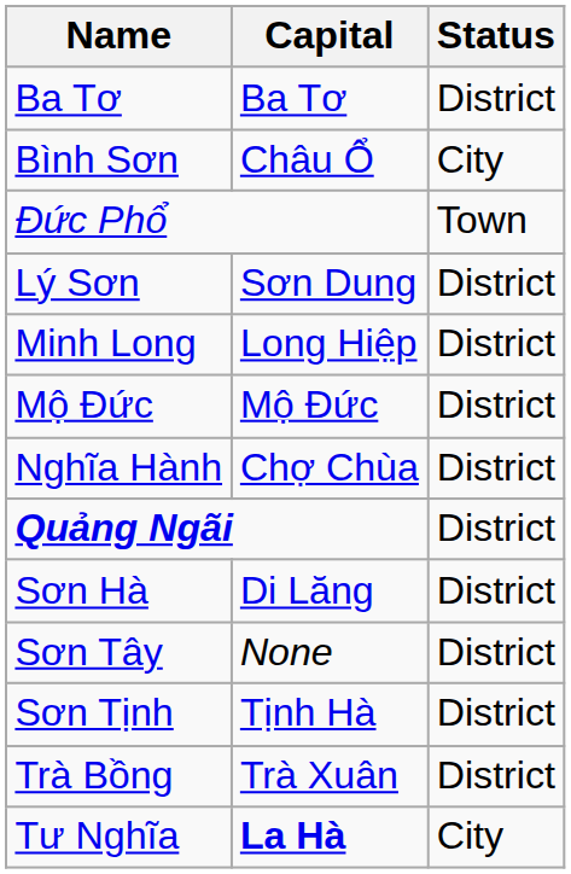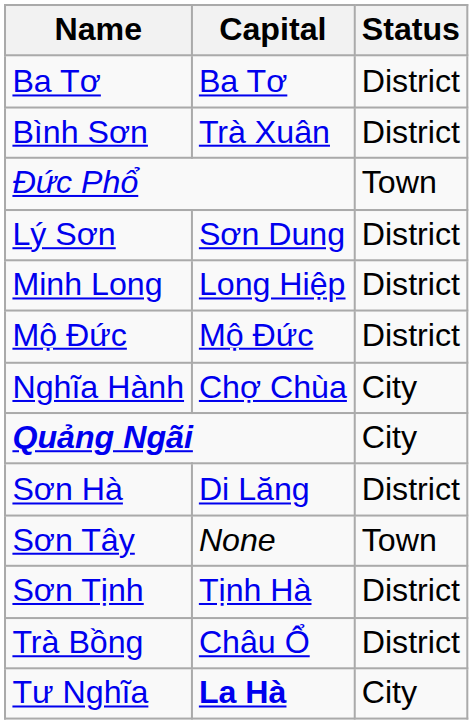Bình Sơn | Capital: Châu Ổ -> Trà Xuân
Bình Sơn | Status: City -> District
Nghĩa Hành | Status: District -> City
Quảng Ngãi | Status: District -> City
Sơn Tây | Status: District -> Town
Trà Bồng | Capital: Trà Xuân -> Châu Ổ
